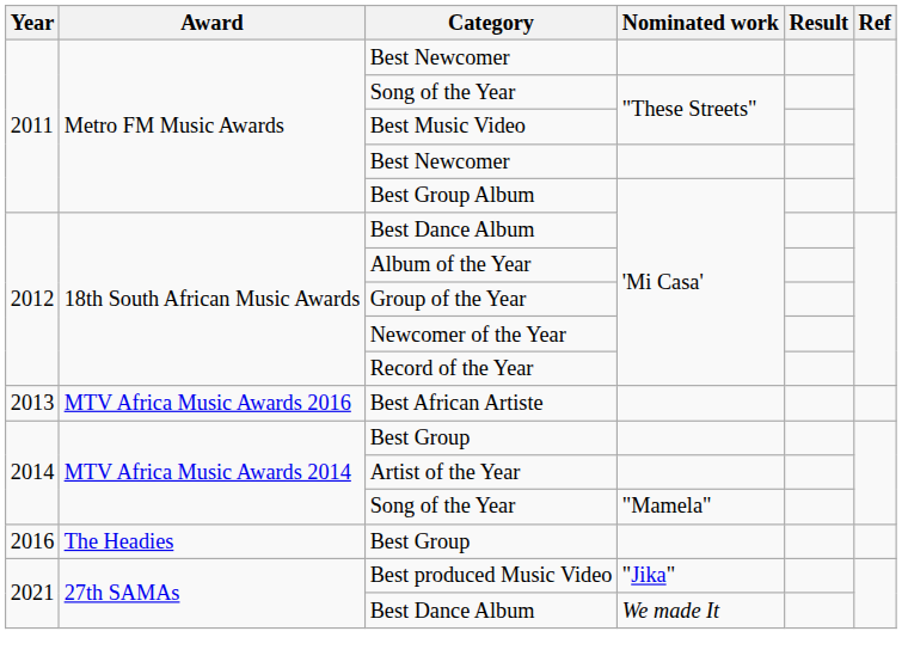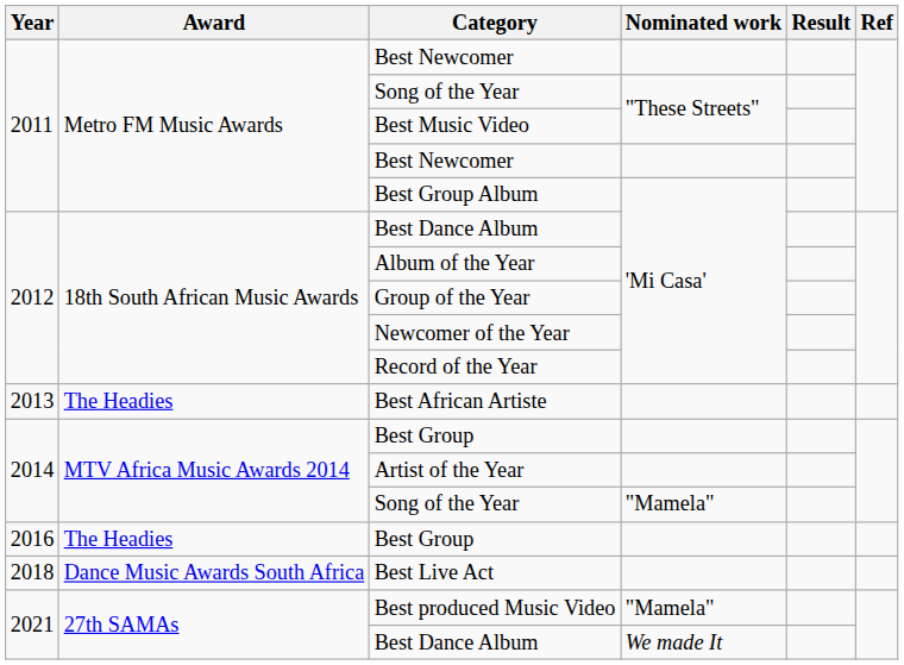Best African Artiste | Award: MTV Africa Music Awards 2016 -> The Headies
+ row: 2018 | Dance Music Awards South Africa | Best Live Act
Best produced Music Video | Nominated work: "Jika" -> "Mamela"
